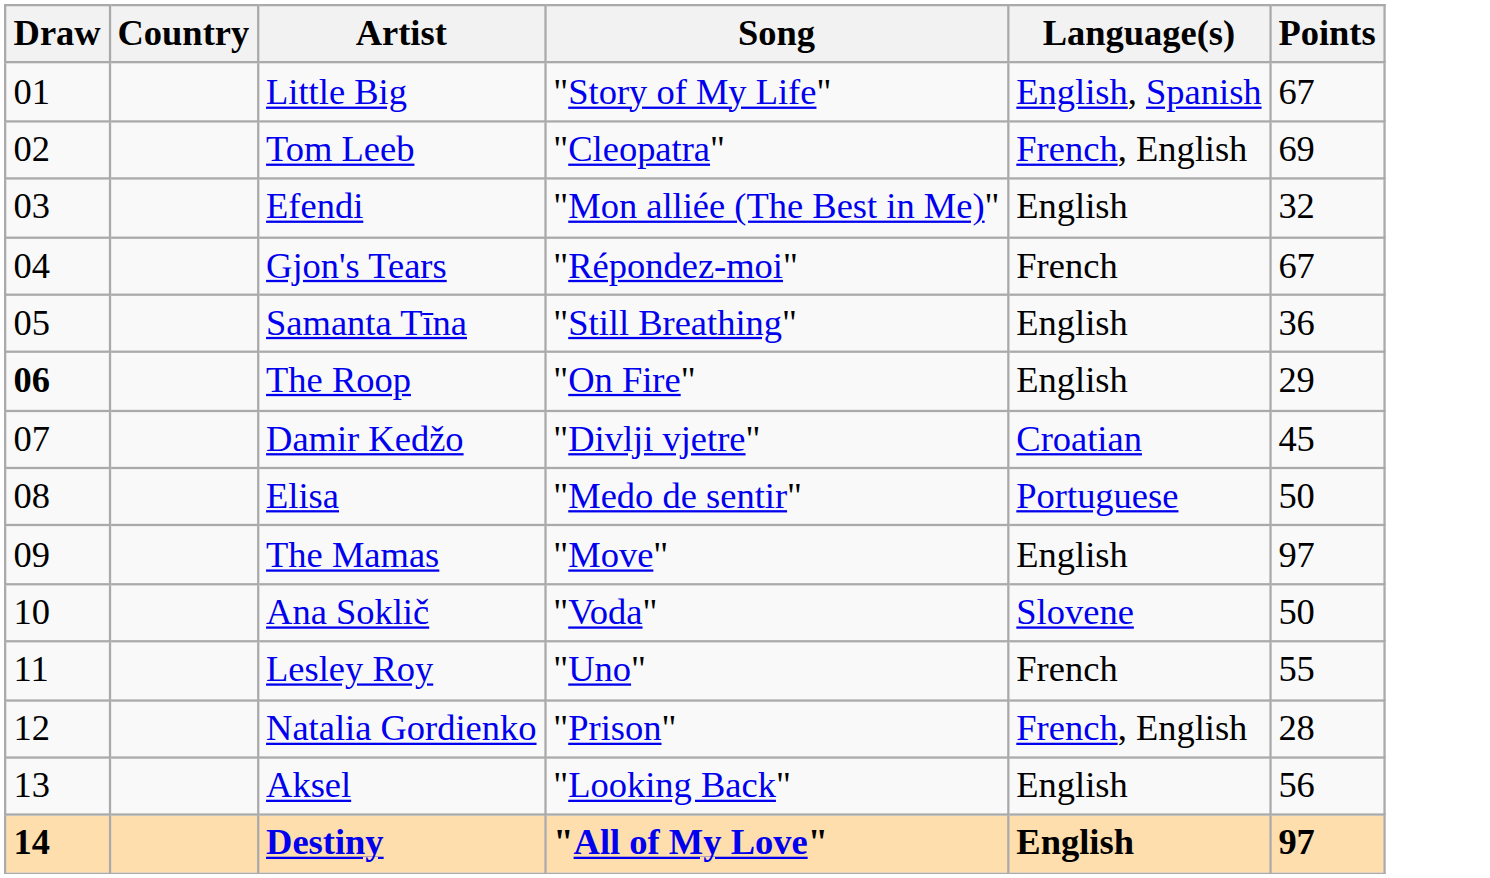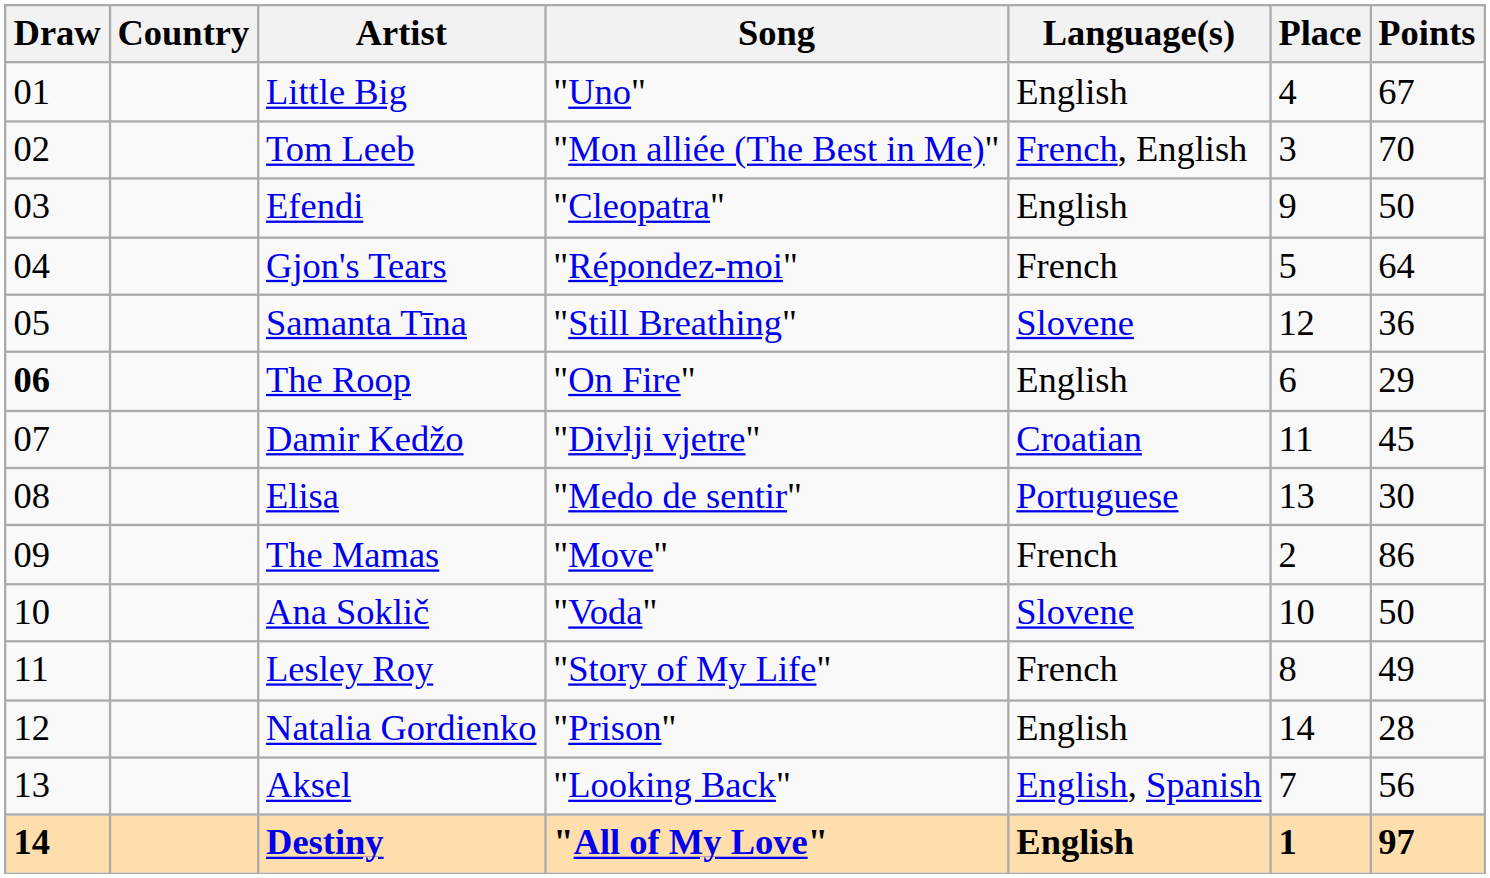+ column: Place | 4 | 3 | 9 | 5 | 12 | 6 | 11 | 13 | 2 | 10 | 8 | 14 | 7 | 1
Little Big | Song: "Story of My Life" -> "Uno"
Little Big | Language(s): English, Spanish -> English
Tom Leeb | Song: "Cleopatra" -> "Mon alliée (The Best in Me)"
Tom Leeb | Points: 69 -> 70
Efendi | Song: "Mon alliée (The Best in Me)" -> "Cleopatra"
Efendi | Points: 32 -> 50
Gjon's Tears | Points: 67 -> 64
Samanta Tīna | Language(s): English -> Slovene
Elisa | Points: 50 -> 30
The Mamas | Language(s): English -> French
The Mamas | Points: 97 -> 86
Lesley Roy | Song: "Uno" -> "Story of My Life"
Lesley Roy | Points: 55 -> 49
Natalia Gordienko | Language(s): French, English -> English
Aksel | Language(s): English -> English, Spanish
